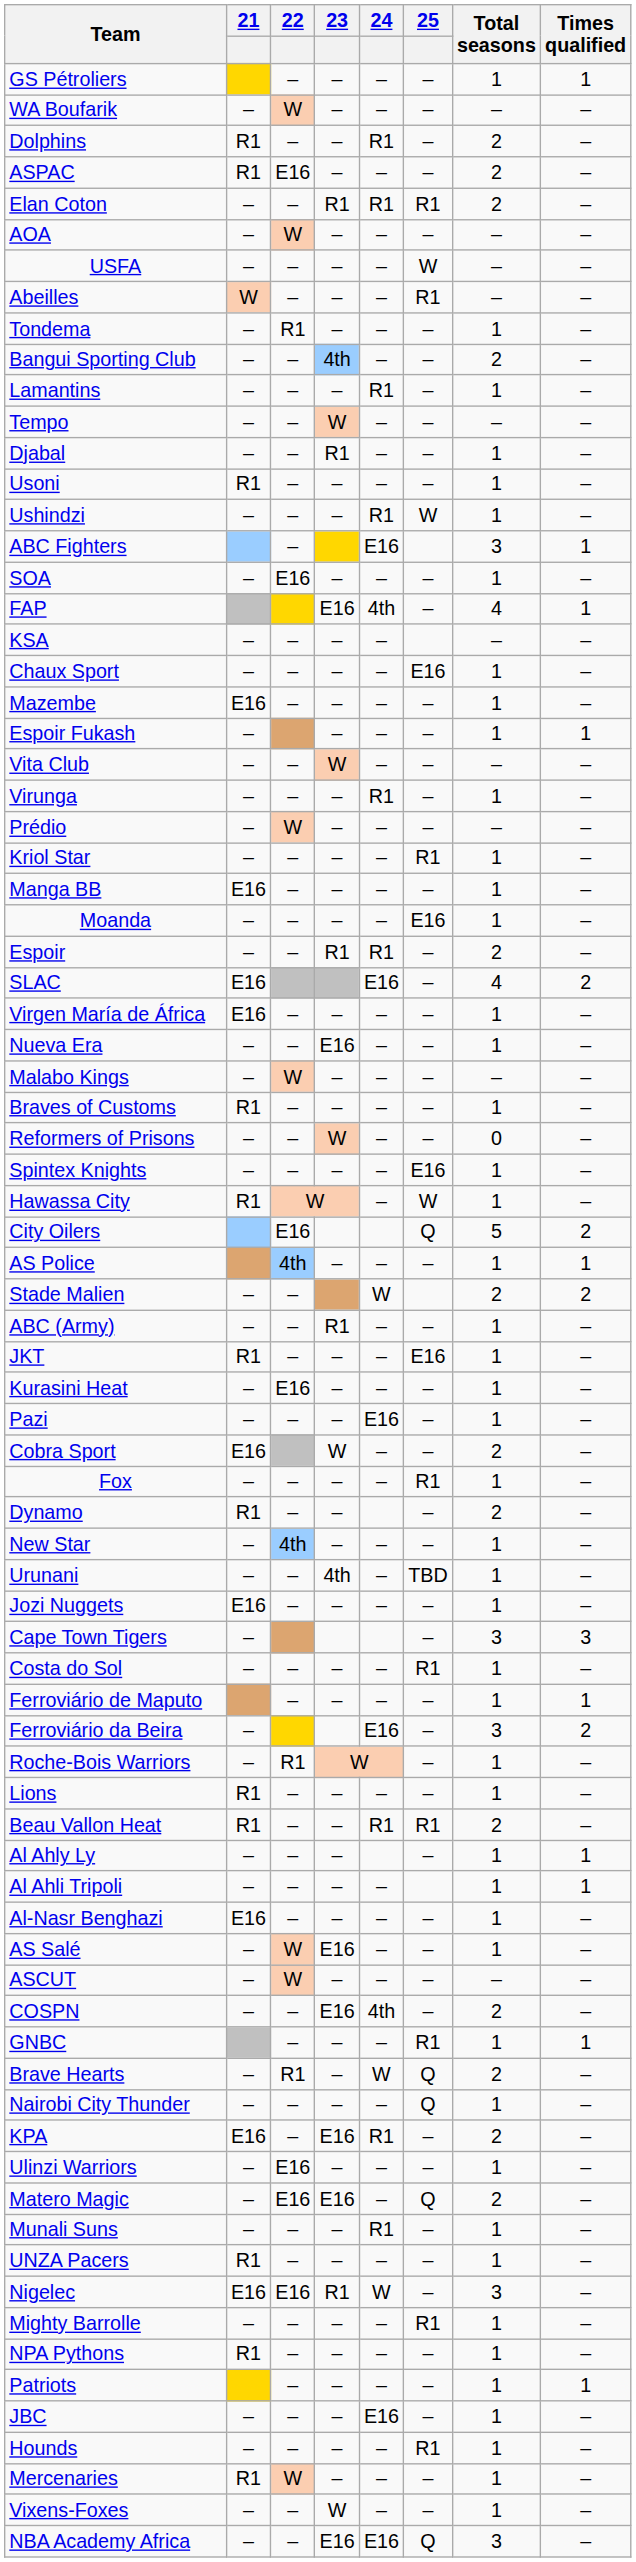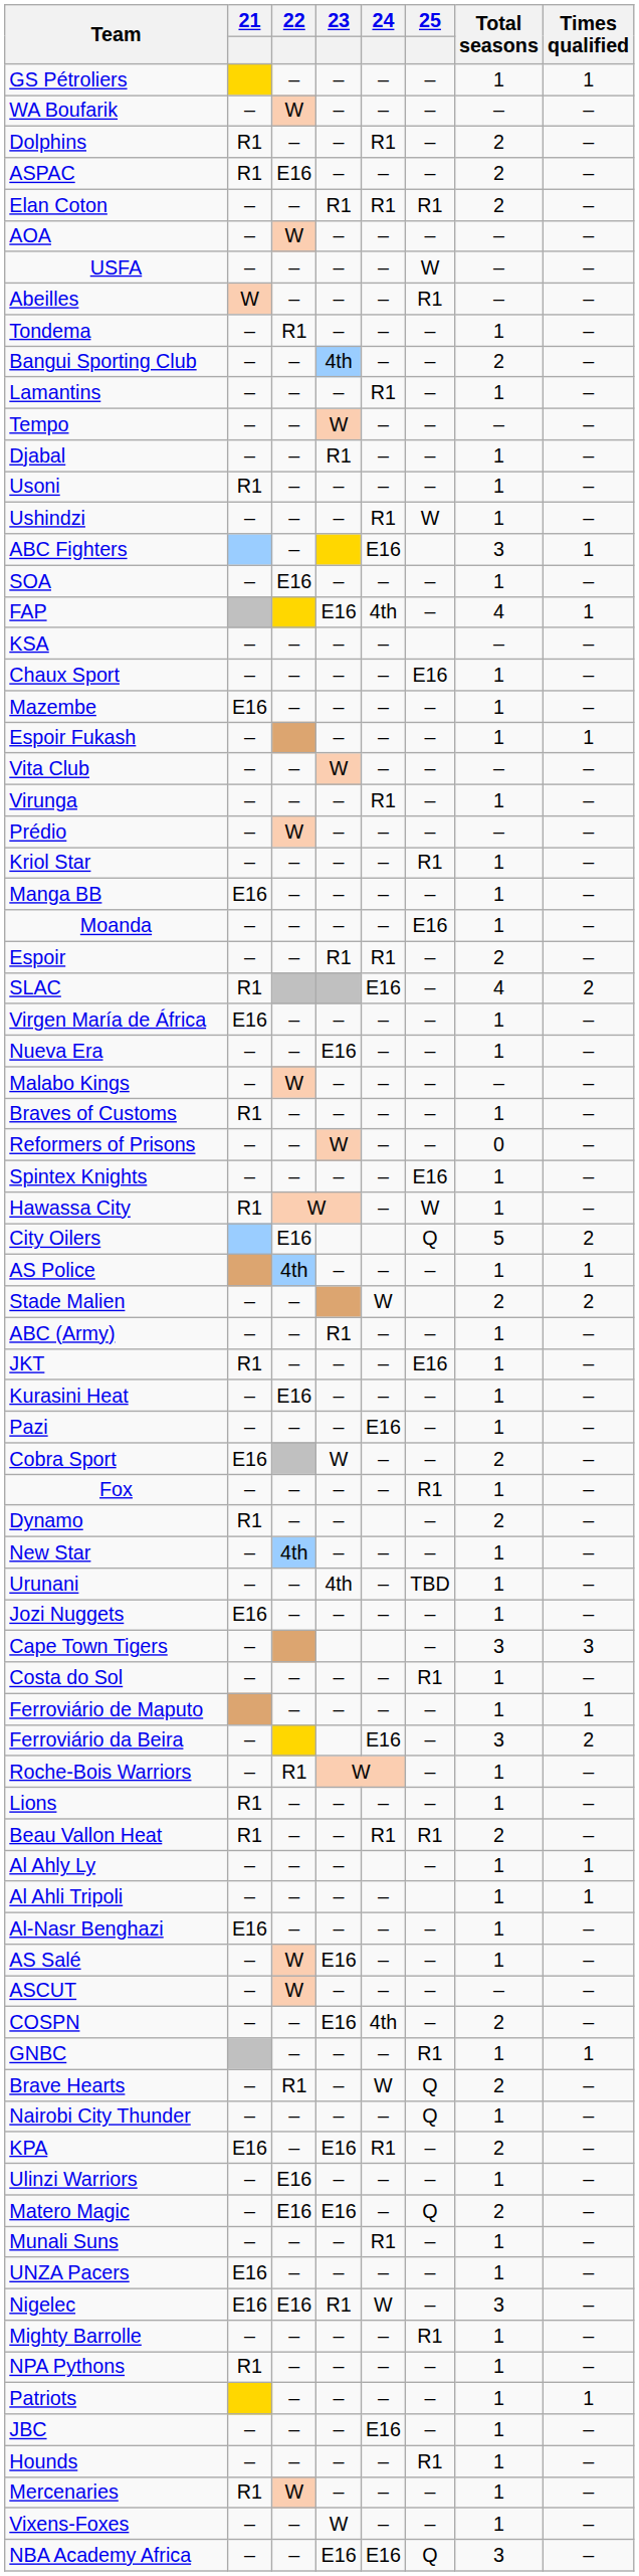SLAC | 21: E16 -> R1
UNZA Pacers | 21: R1 -> E16
